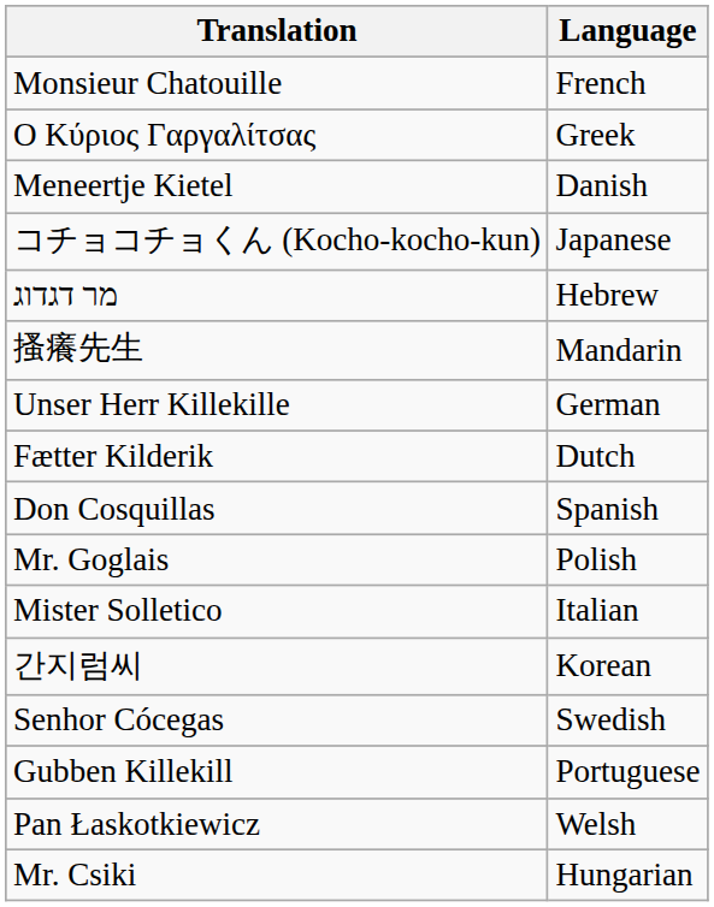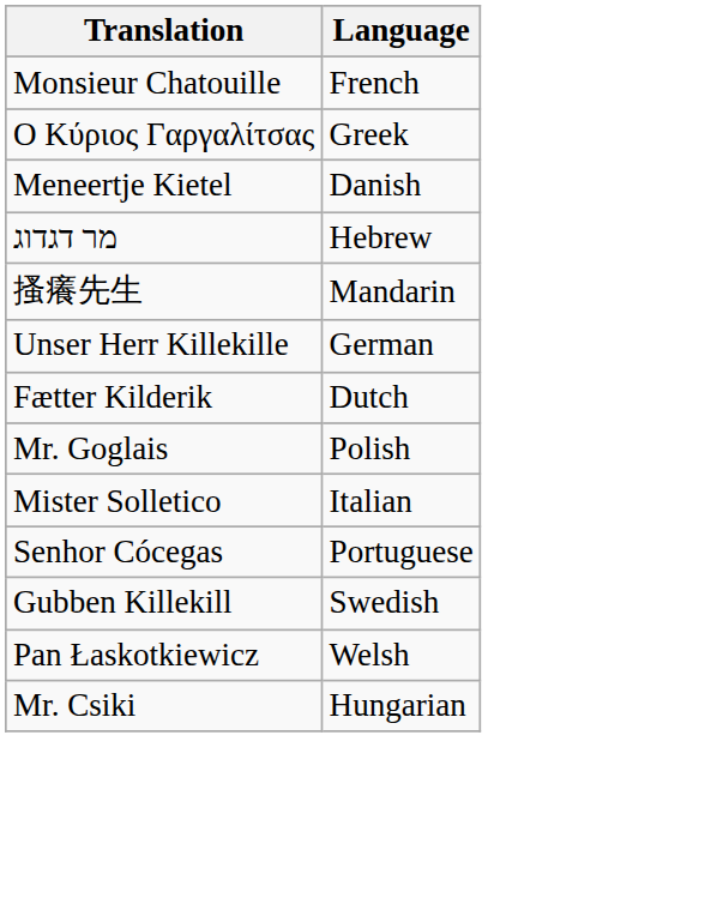- row: コチョコチョくん (Kocho-kocho-kun) | Japanese
- row: Don Cosquillas | Spanish
- row: 간지럼씨 | Korean
Senhor Cócegas | Language: Swedish -> Portuguese
Gubben Killekill | Language: Portuguese -> Swedish
